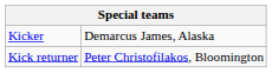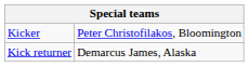Kicker | column 2: Demarcus James, Alaska -> Peter Christofilakos, Bloomington
Kick returner | column 2: Peter Christofilakos, Bloomington -> Demarcus James, Alaska
